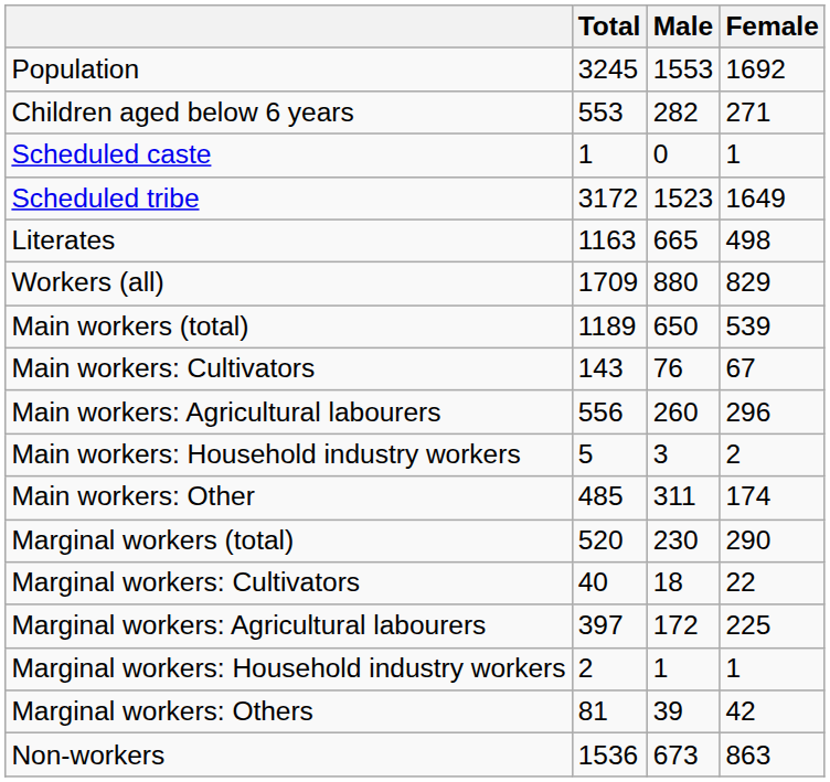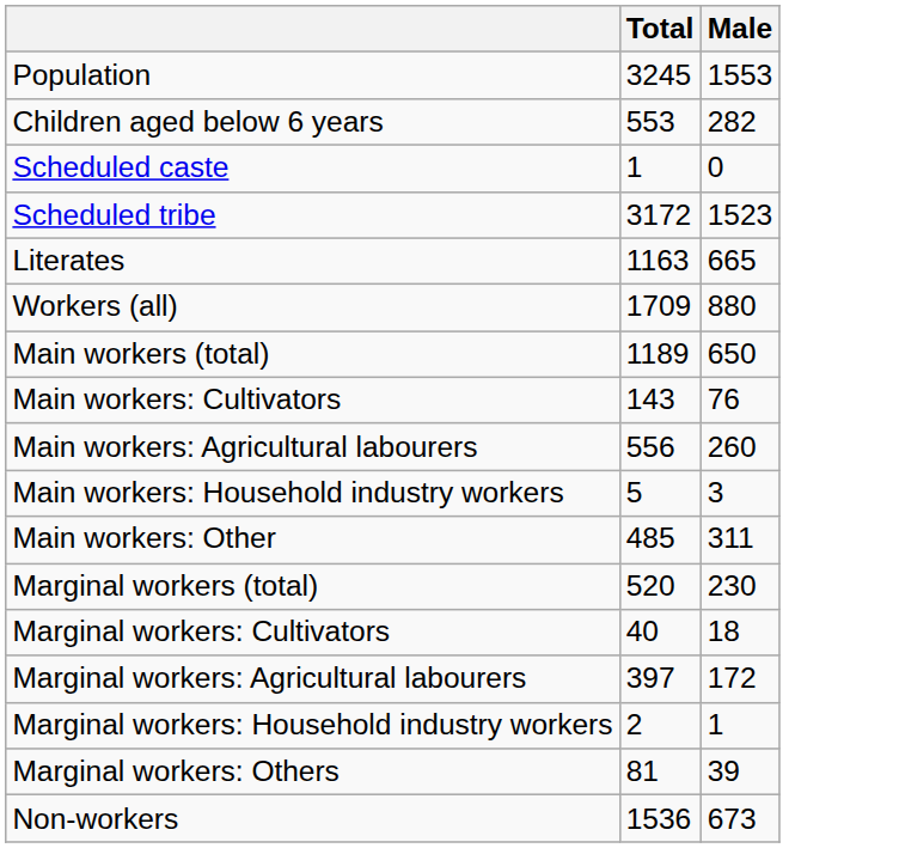- column: Female | 1692 | 271 | 1 | 1649 | 498 | 829 | 539 | 67 | 296 | 2 | 174 | 290 | 22 | 225 | 1 | 42 | 863
